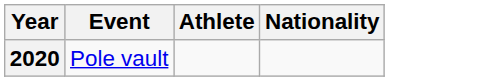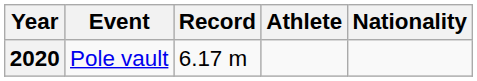+ column: Record | 6.17 m
